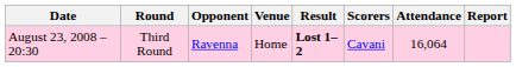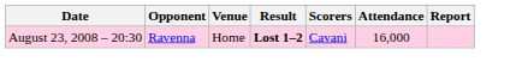- column: Round | Third Round
August 23, 2008 – 20:30 | Attendance: 16,064 -> 16,000
